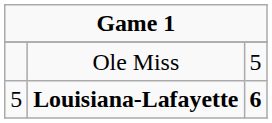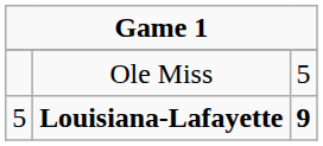Louisiana-Lafayette | column 3: 6 -> 9
